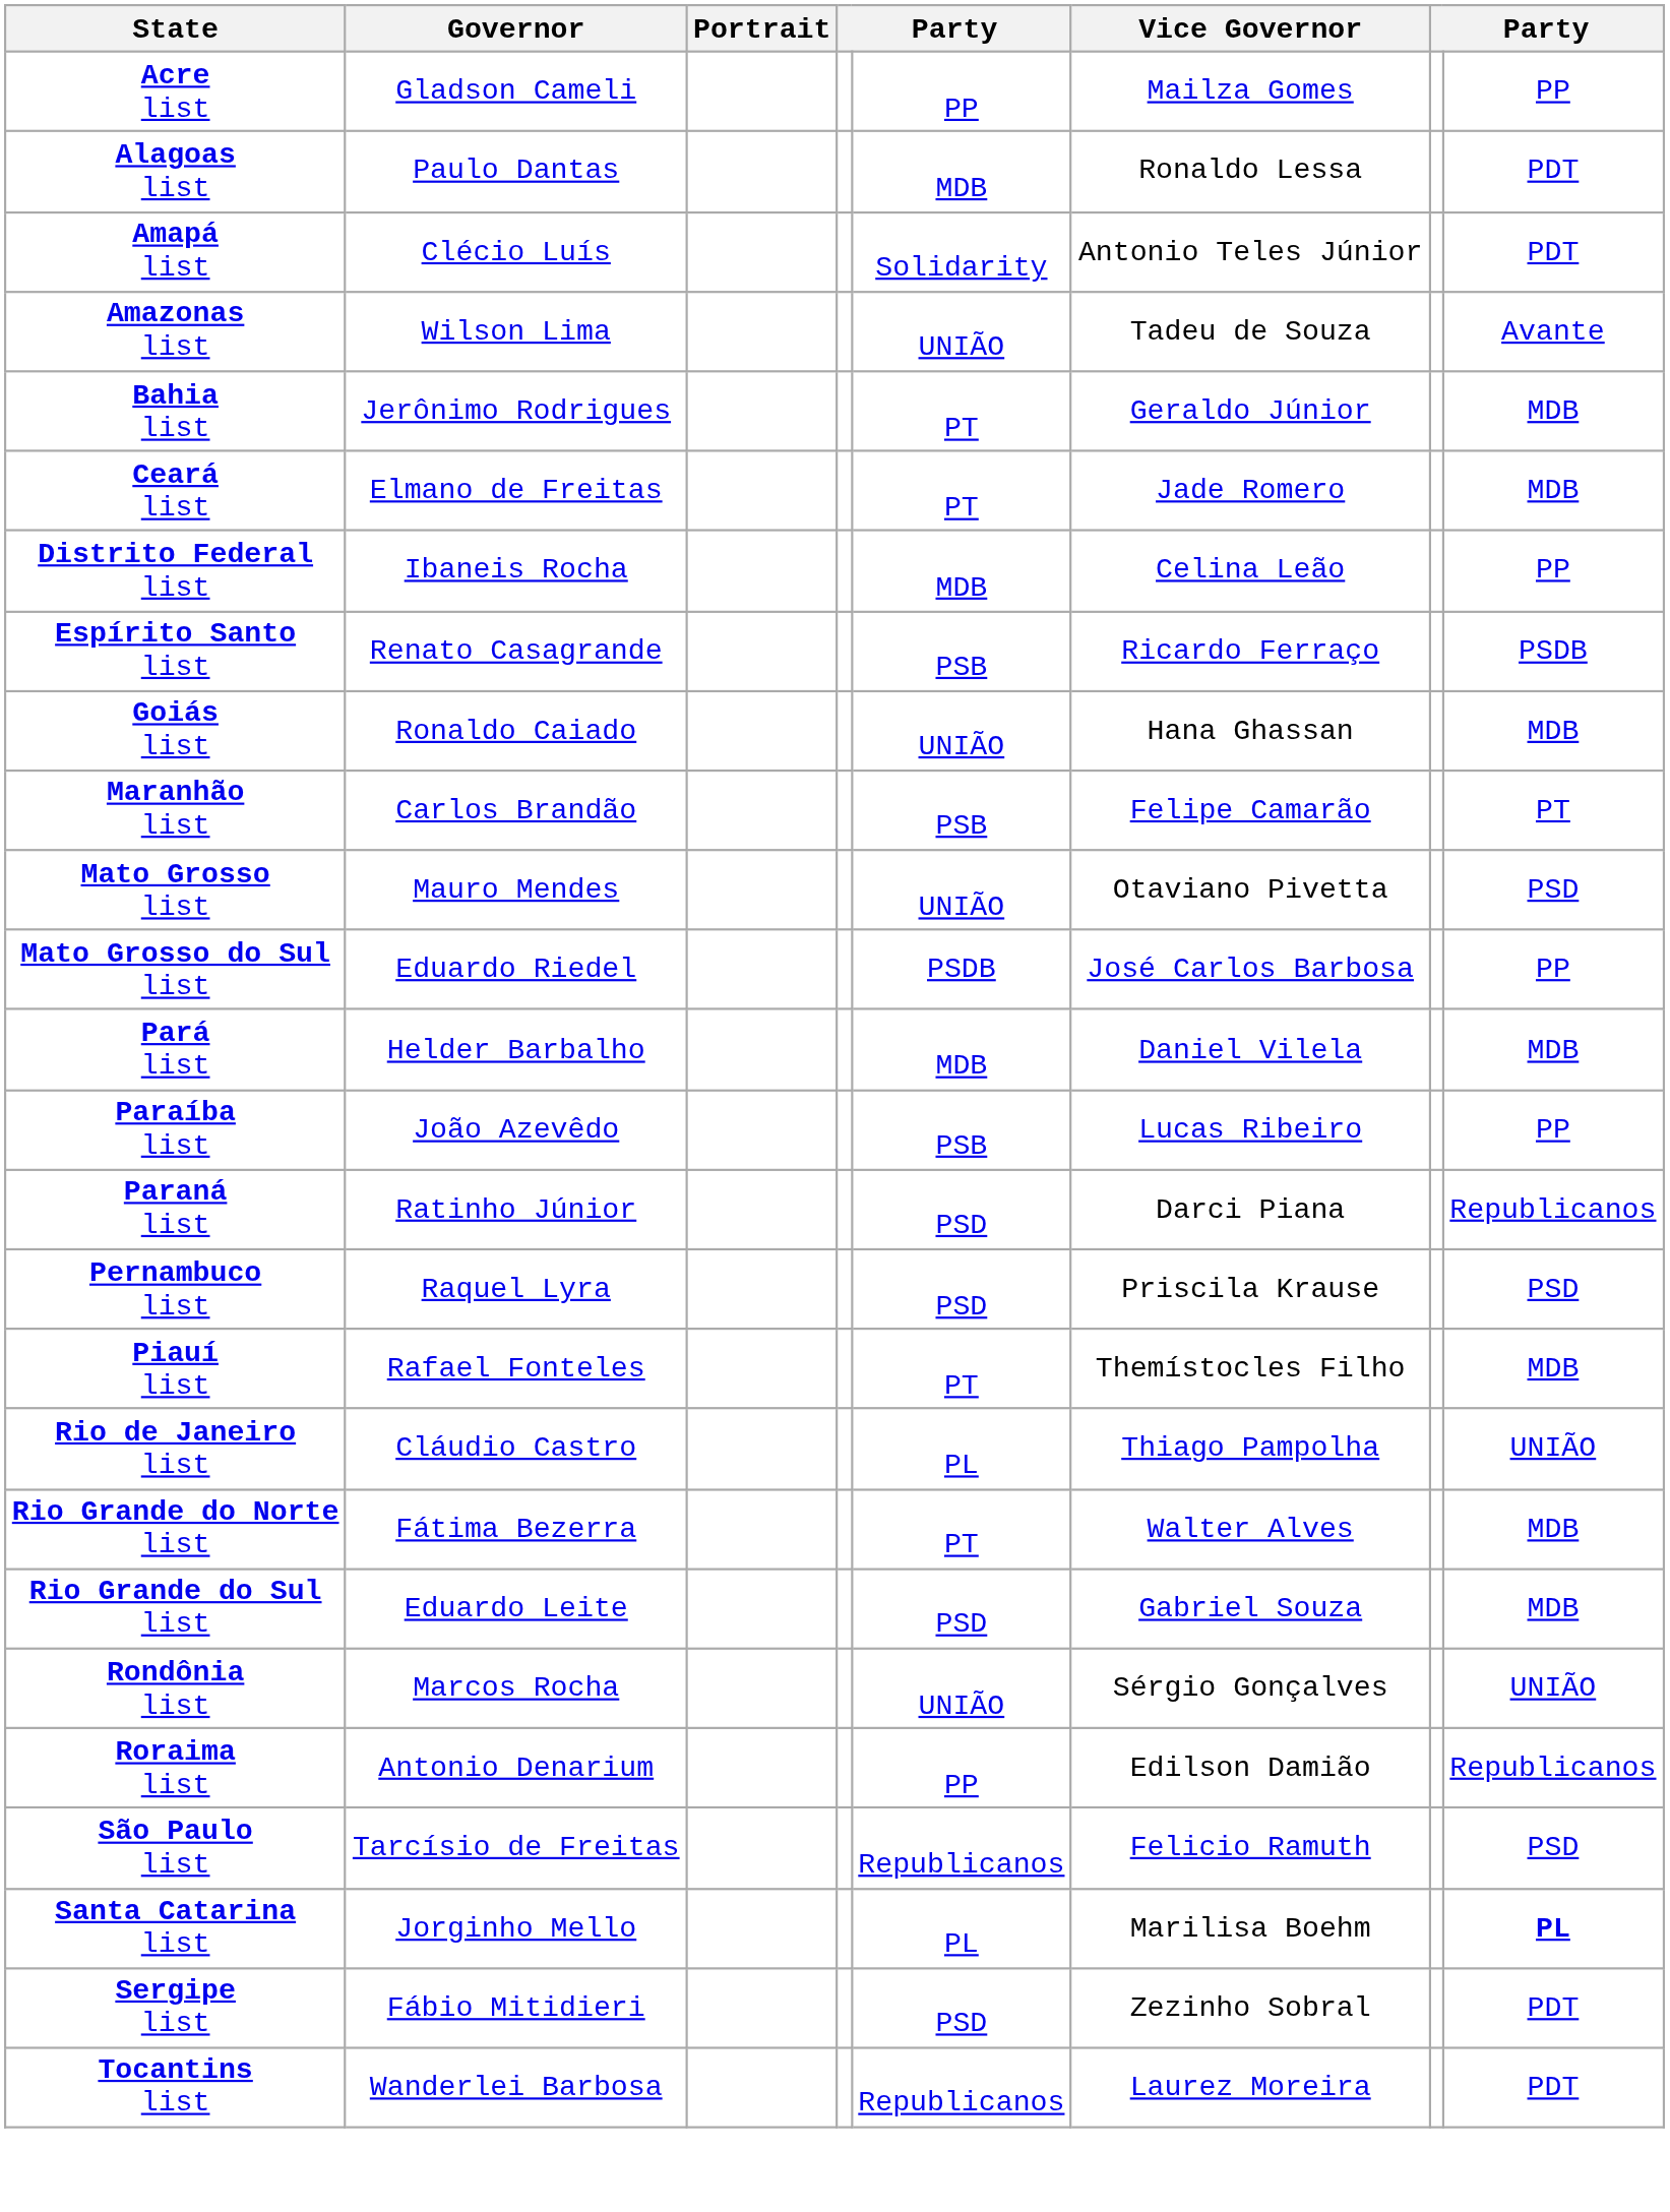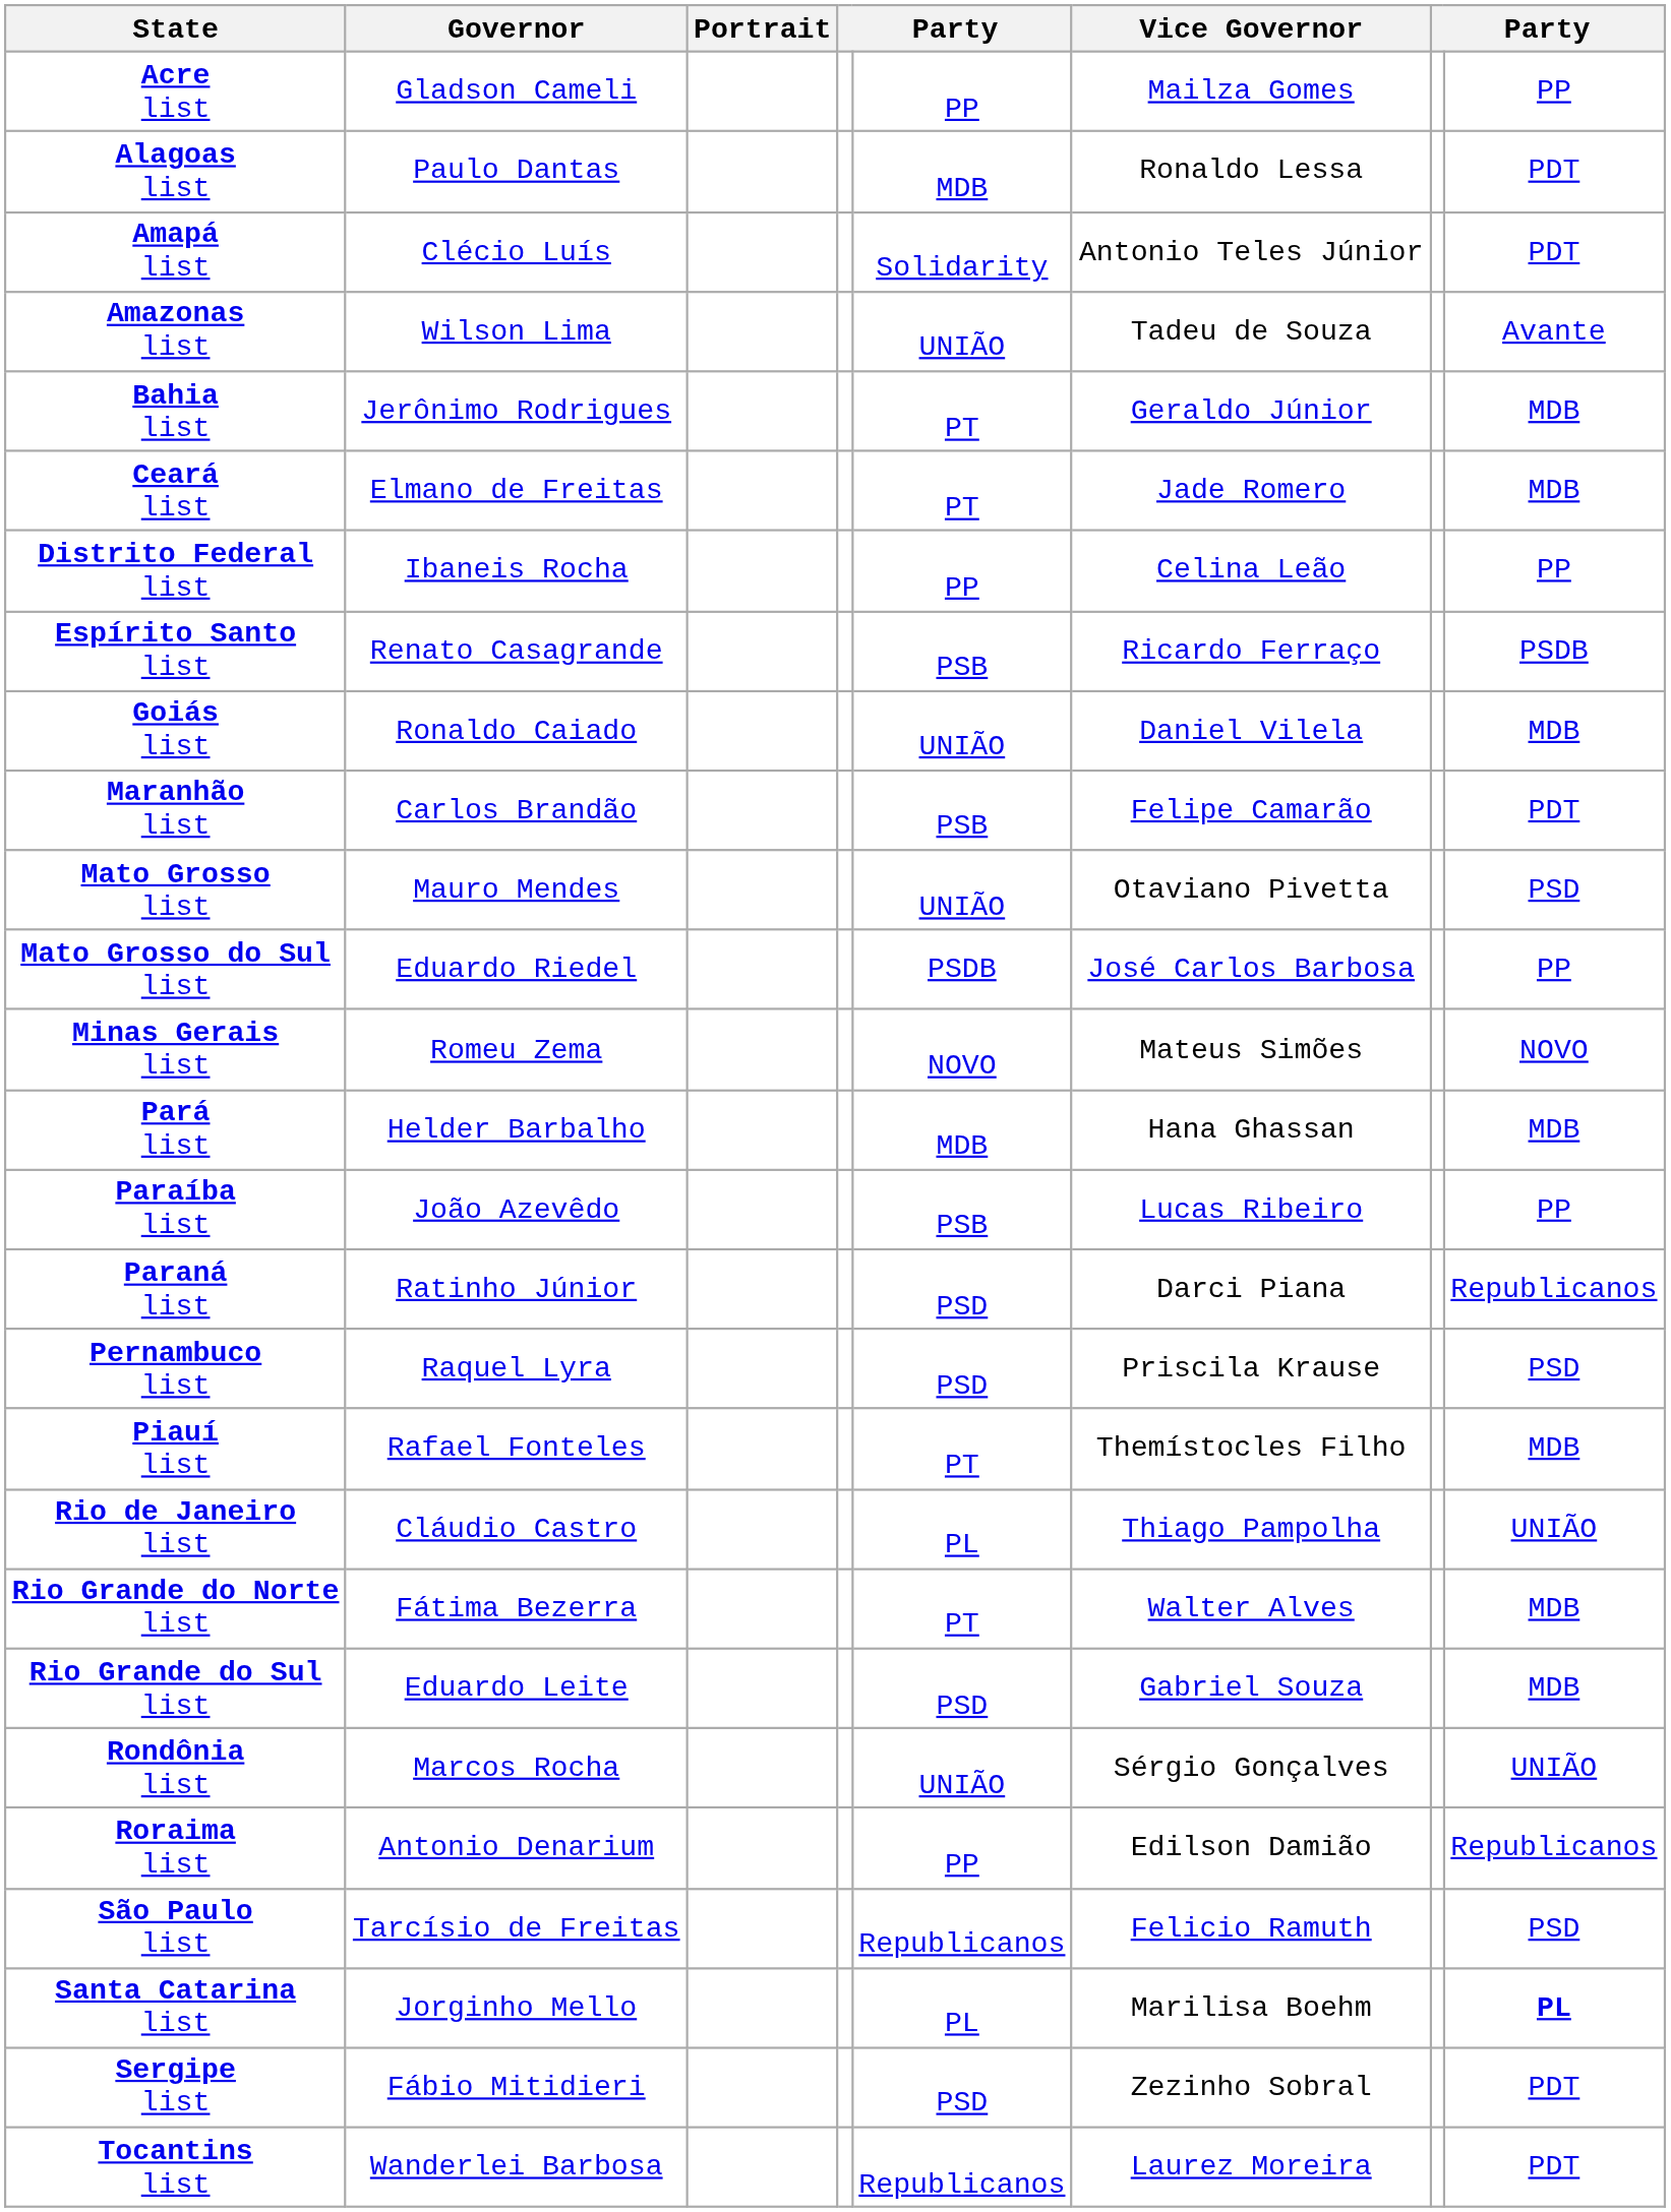Distrito Federal list | column 5: MDB -> PP
Goiás list | Vice Governor: Hana Ghassan -> Daniel Vilela
Maranhão list | column 8: PT -> PDT
+ row: Minas Gerais list | Romeu Zema | NOVO | Mateus Simões | NOVO
Pará list | Vice Governor: Daniel Vilela -> Hana Ghassan
